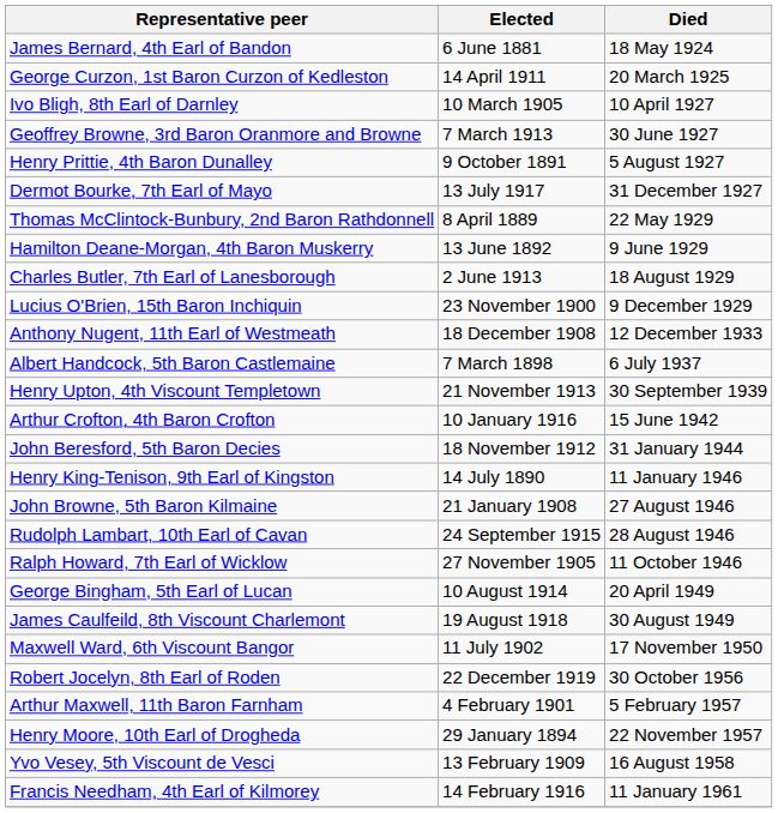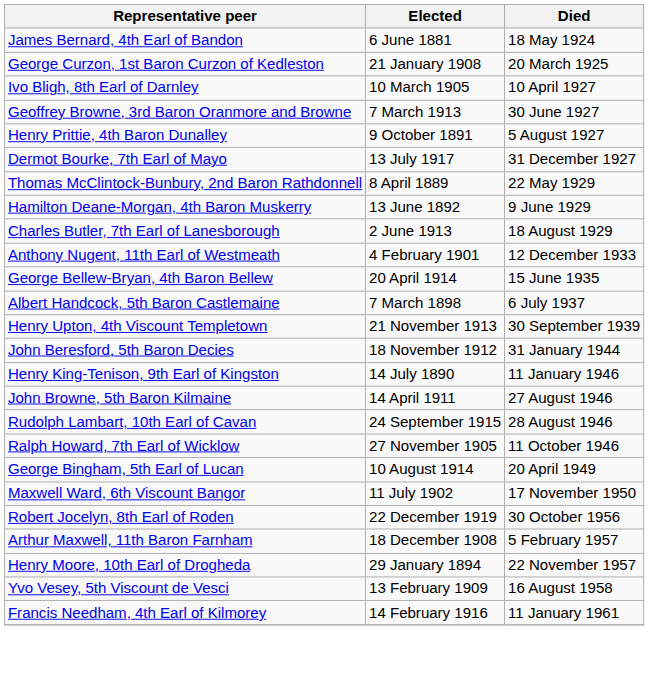George Curzon, 1st Baron Curzon of Kedleston | Elected: 14 April 1911 -> 21 January 1908
- row: Lucius O'Brien, 15th Baron Inchiquin | 23 November 1900 | 9 December 1929
Anthony Nugent, 11th Earl of Westmeath | Elected: 18 December 1908 -> 4 February 1901
+ row: George Bellew-Bryan, 4th Baron Bellew | 20 April 1914 | 15 June 1935
- row: Arthur Crofton, 4th Baron Crofton | 10 January 1916 | 15 June 1942
John Browne, 5th Baron Kilmaine | Elected: 21 January 1908 -> 14 April 1911
- row: James Caulfeild, 8th Viscount Charlemont | 19 August 1918 | 30 August 1949
Arthur Maxwell, 11th Baron Farnham | Elected: 4 February 1901 -> 18 December 1908
